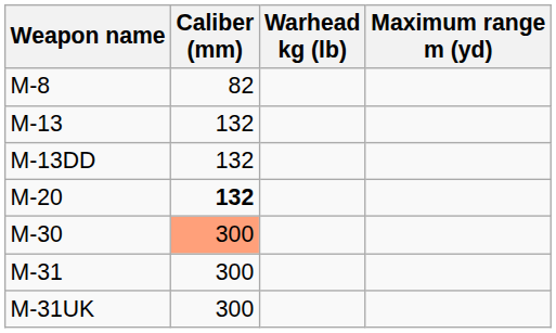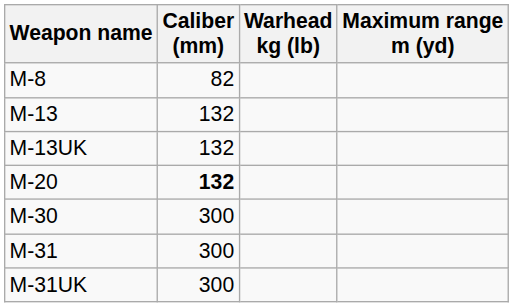- row: M-13DD | 132
+ row: M-13UK | 132
M-30 | Caliber (mm): lightsalmon background -> no background
